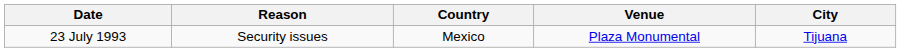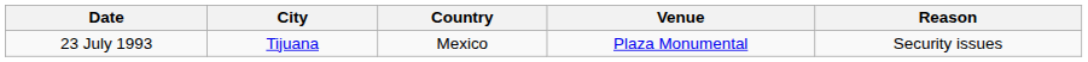columns swapped: City <-> Reason
